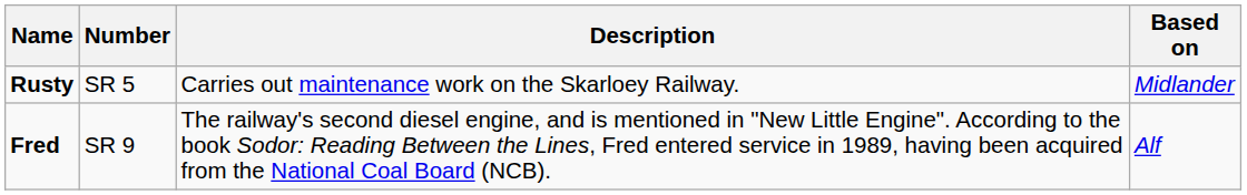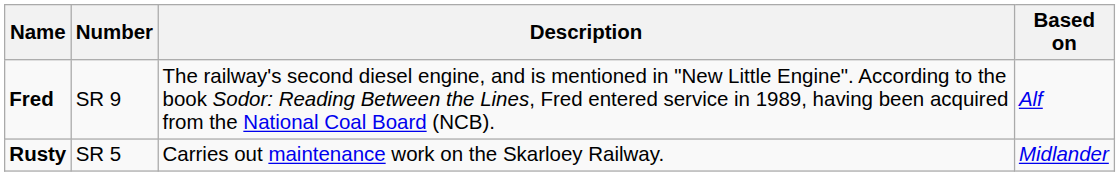rows swapped: Rusty <-> Fred
